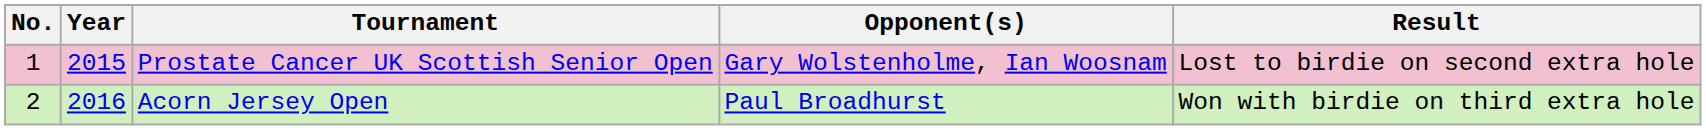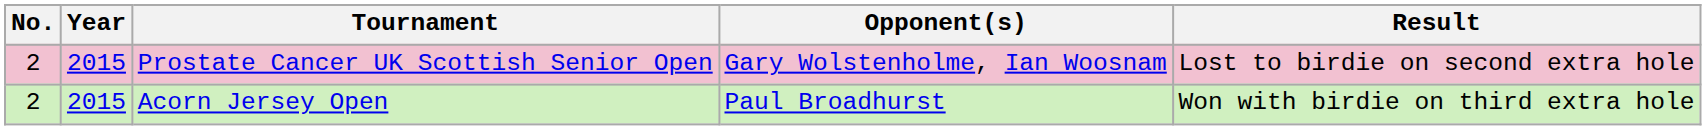Prostate Cancer UK Scottish Senior Open | No.: 1 -> 2
Acorn Jersey Open | Year: 2016 -> 2015
